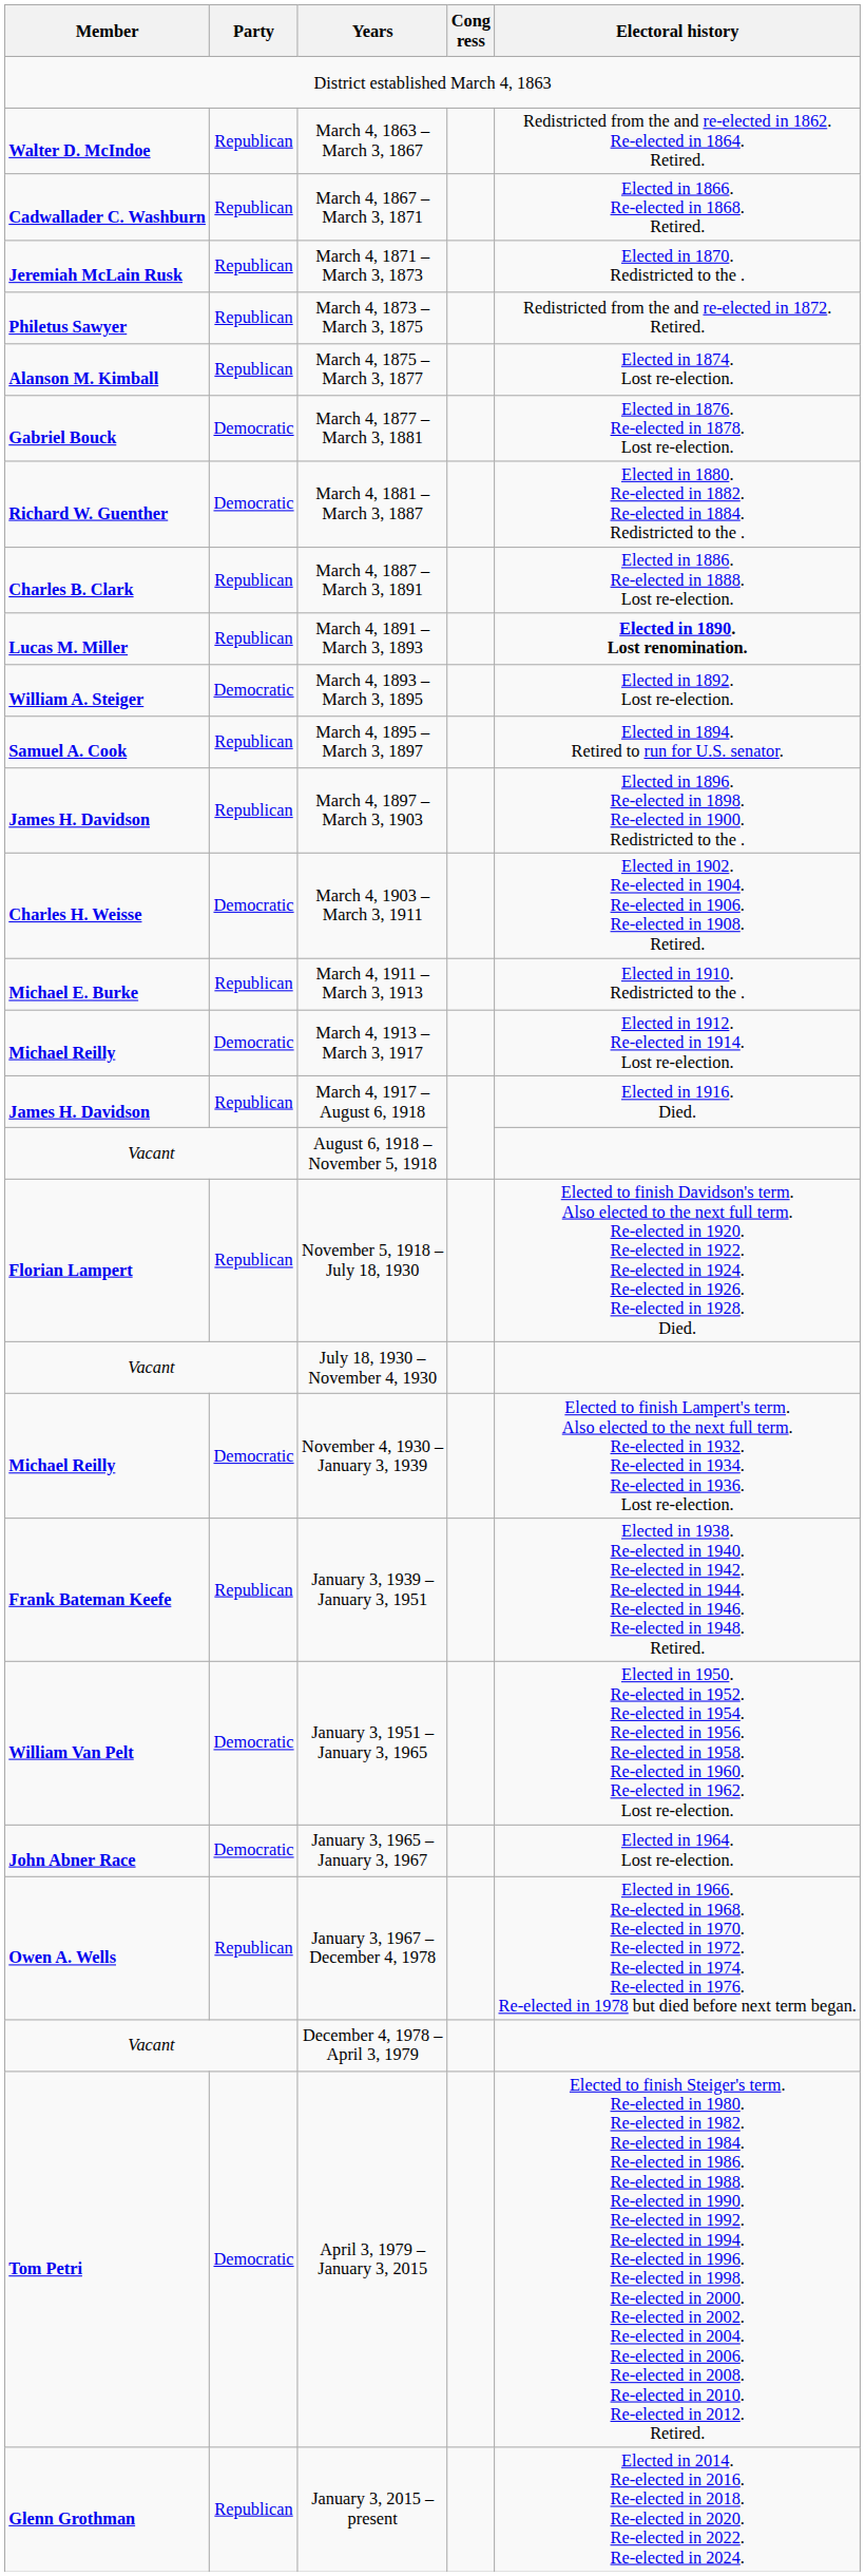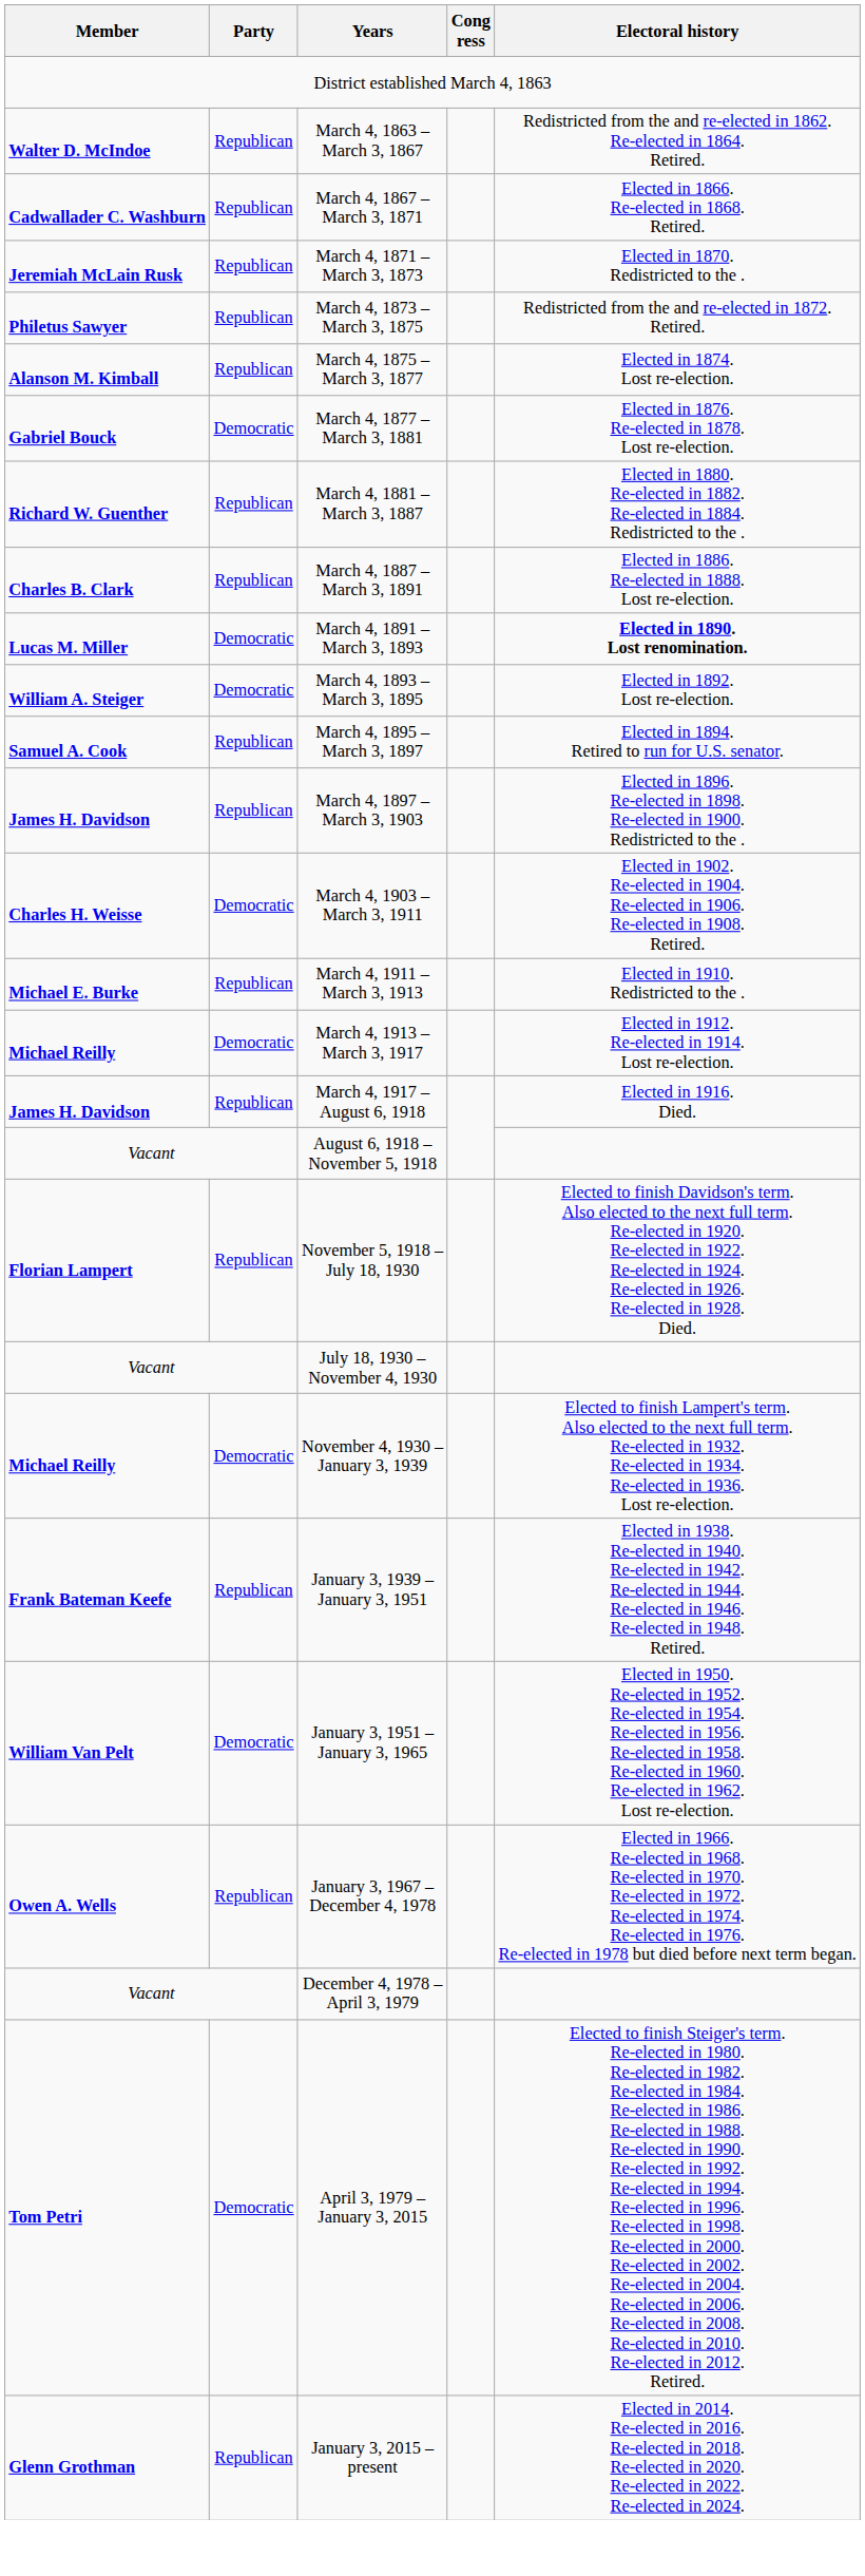March 4, 1881 – March 3, 1887 | Party: Democratic -> Republican
March 4, 1891 – March 3, 1893 | Party: Republican -> Democratic
- row: John Abner Race | Democratic | January 3, 1965 – January 3, 1967 | Elected in 1964. Lost re-election.
